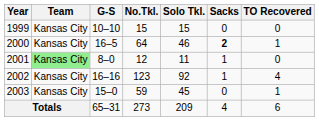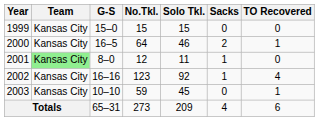1999 | G-S: 10–10 -> 15–0
2000 | Sacks: bold -> normal
2003 | G-S: 15–0 -> 10–10
